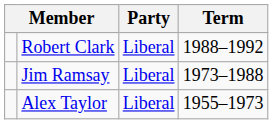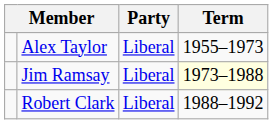rows swapped: Alex Taylor <-> Robert Clark
Jim Ramsay | Term: no background -> lightyellow background
